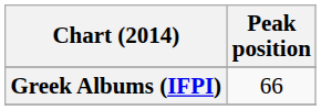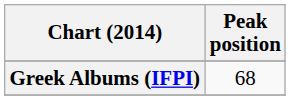Greek Albums (IFPI) | Peak position: 66 -> 68
